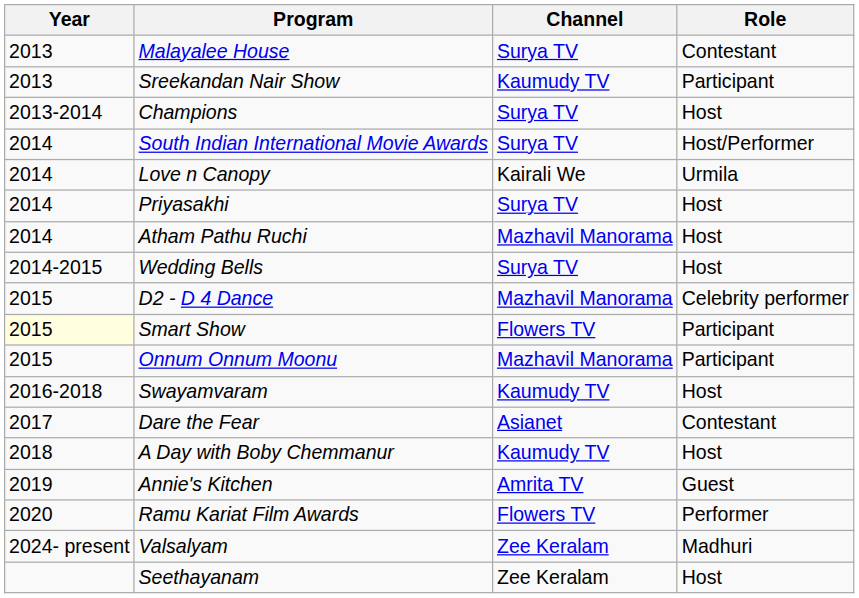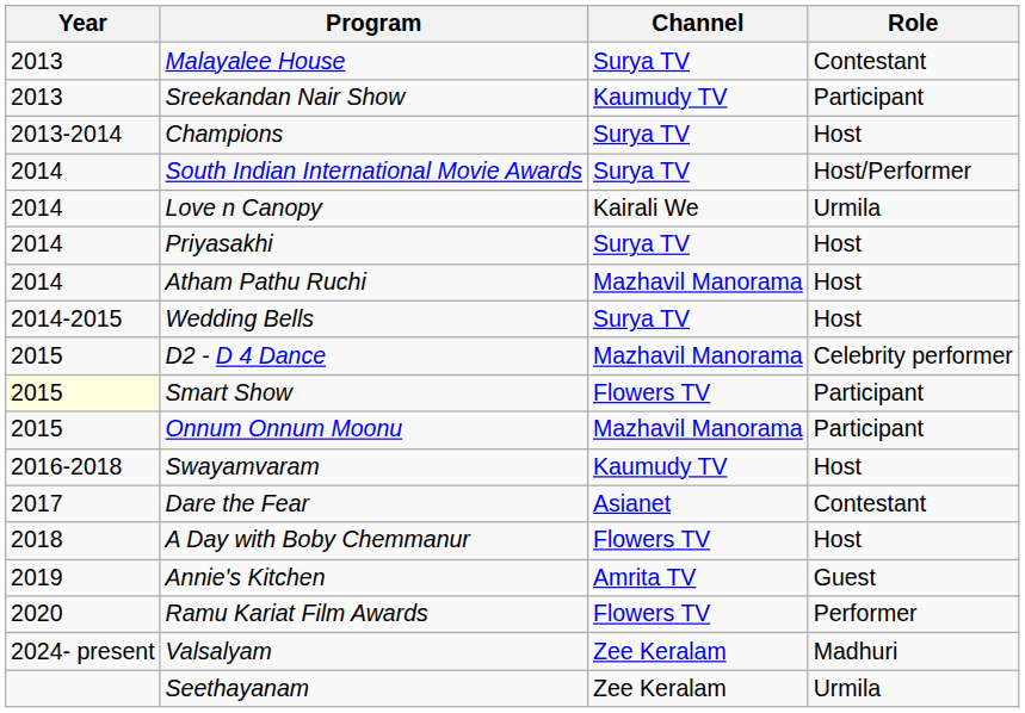A Day with Boby Chemmanur | Channel: Kaumudy TV -> Flowers TV
Seethayanam | Role: Host -> Urmila
